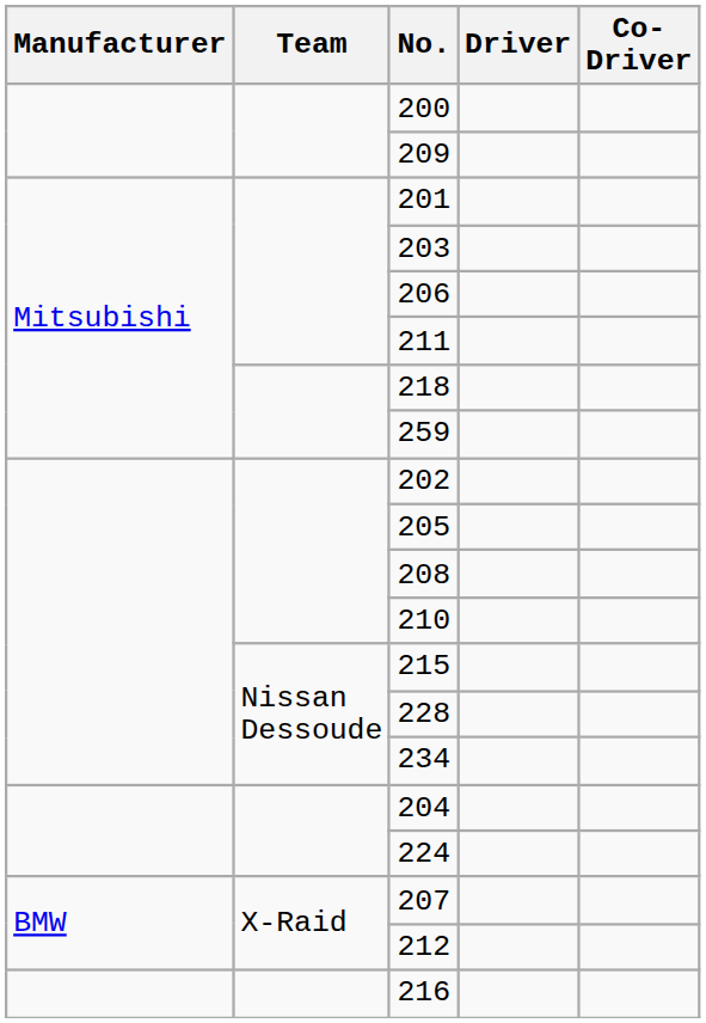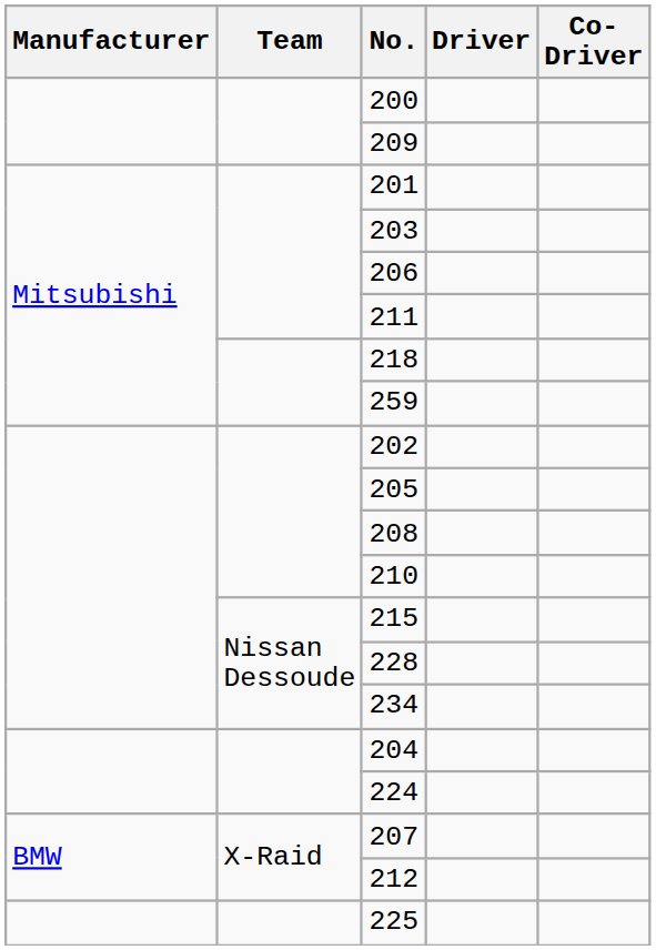- row: 216
+ row: 225
